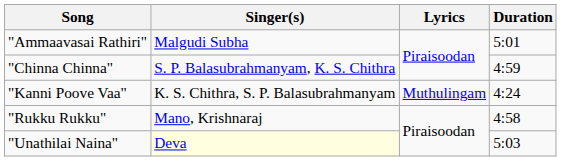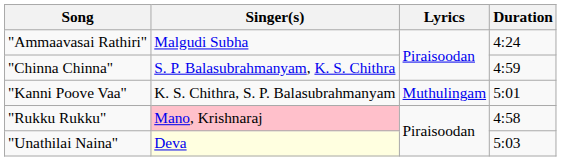"Ammaavasai Rathiri" | Duration: 5:01 -> 4:24
"Kanni Poove Vaa" | Duration: 4:24 -> 5:01
"Rukku Rukku" | Singer(s): no background -> pink background
